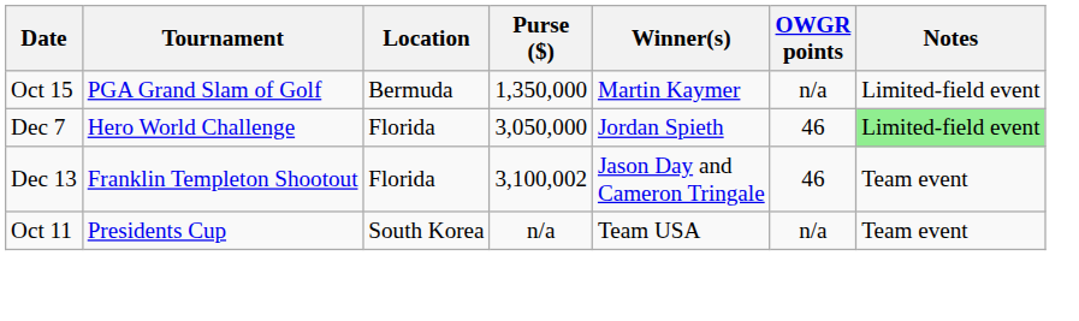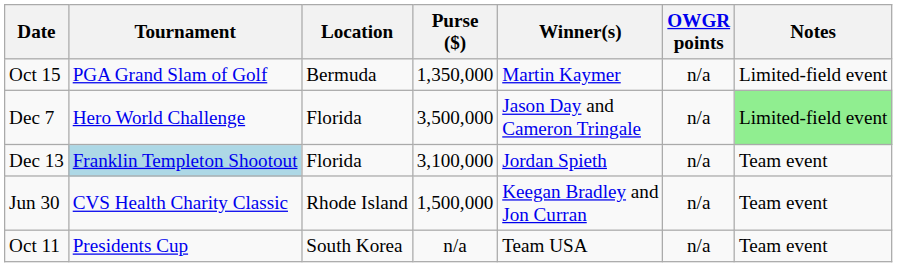Dec 7 | Purse ($): 3,050,000 -> 3,500,000
Dec 7 | Winner(s): Jordan Spieth -> Jason Day and Cameron Tringale
Dec 7 | OWGR points: 46 -> n/a
Dec 13 | Tournament: no background -> lightblue background
Dec 13 | Purse ($): 3,100,002 -> 3,100,000
Dec 13 | Winner(s): Jason Day and Cameron Tringale -> Jordan Spieth
Dec 13 | OWGR points: 46 -> n/a
+ row: Jun 30 | CVS Health Charity Classic | Rhode Island | 1,500,000 | Keegan Bradley and Jon Curran | n/a | Team event
